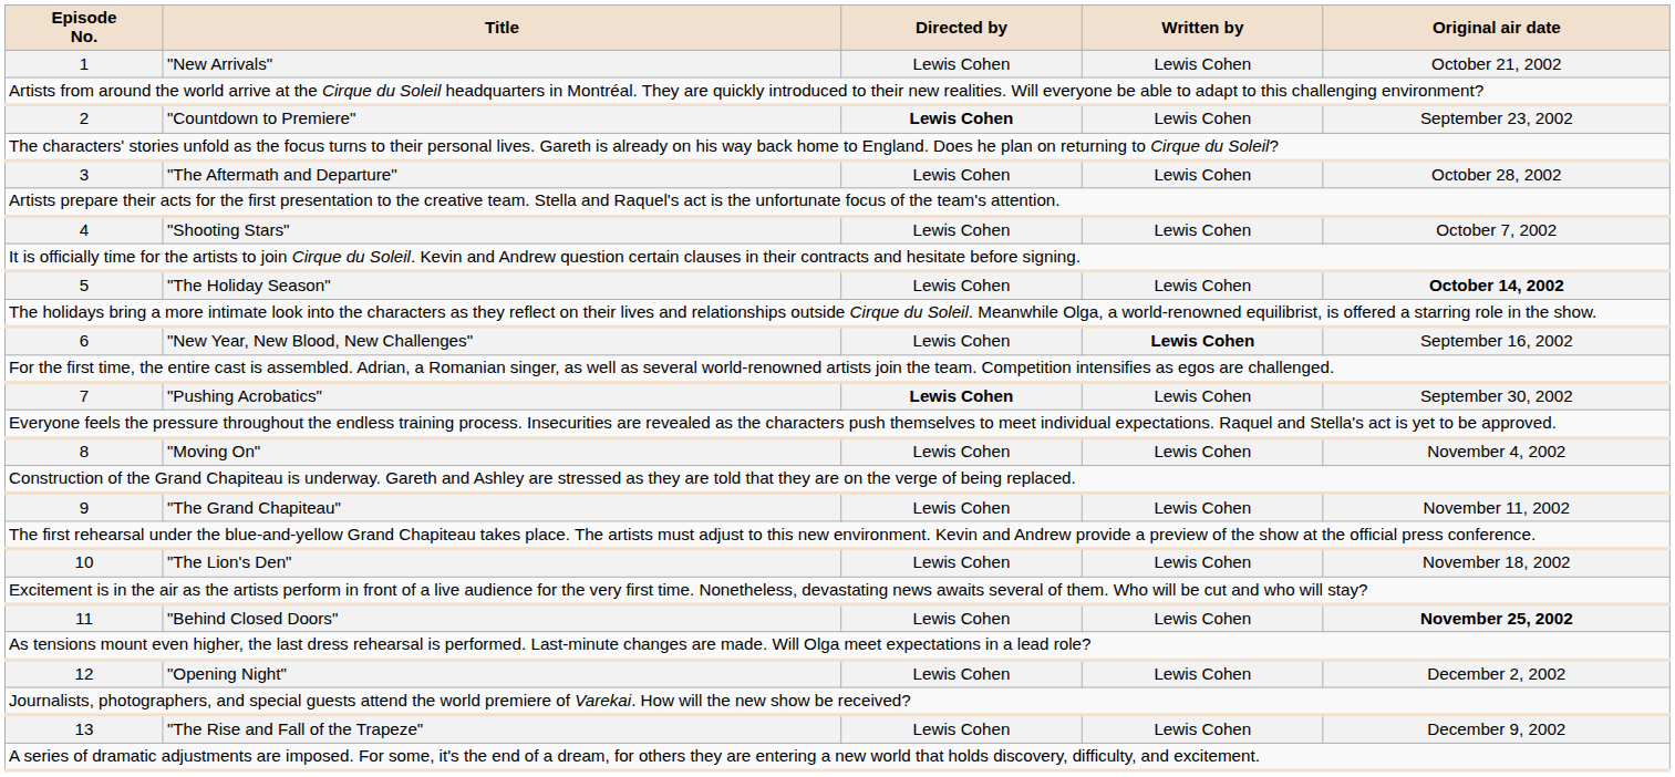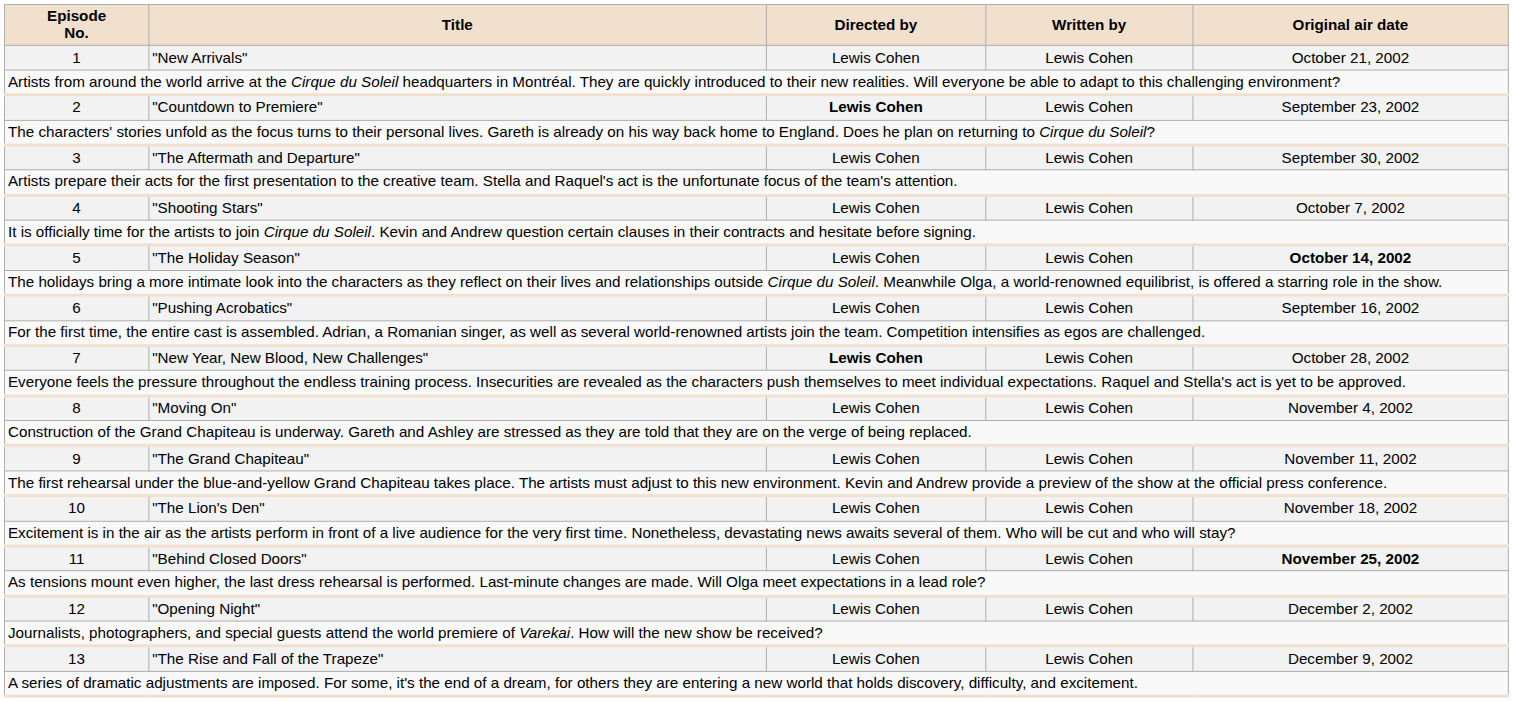3 | column 5: October 28, 2002 -> September 30, 2002
6 | column 2: "New Year, New Blood, New Challenges" -> "Pushing Acrobatics"
6 | column 4: bold -> normal
7 | column 2: "Pushing Acrobatics" -> "New Year, New Blood, New Challenges"
7 | column 5: September 30, 2002 -> October 28, 2002
